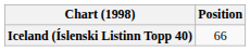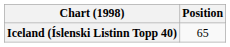Iceland (Íslenski Listinn Topp 40) | Position: 66 -> 65
